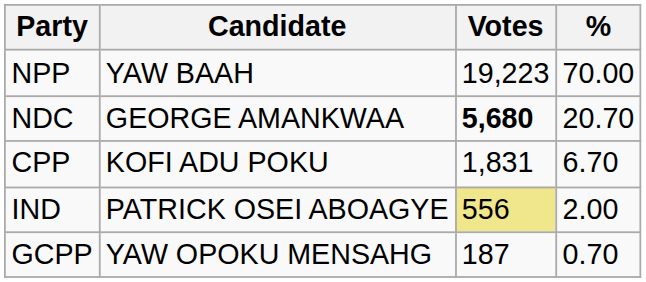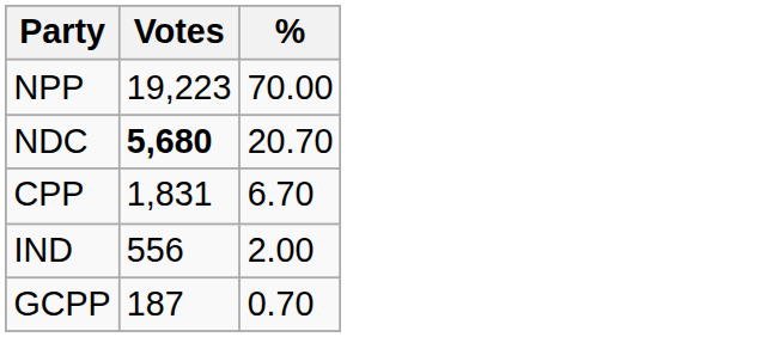- column: Candidate | YAW BAAH | GEORGE AMANKWAA | KOFI ADU POKU | PATRICK OSEI ABOAGYE | YAW OPOKU MENSAHG
IND | Votes: khaki background -> no background
